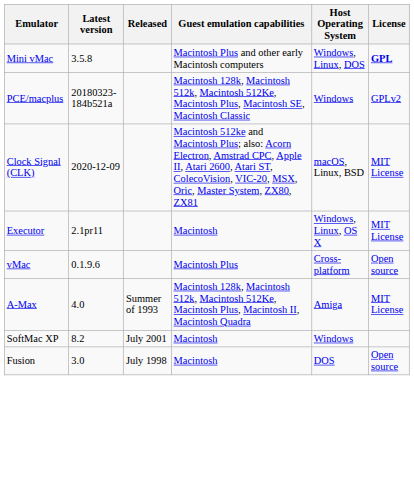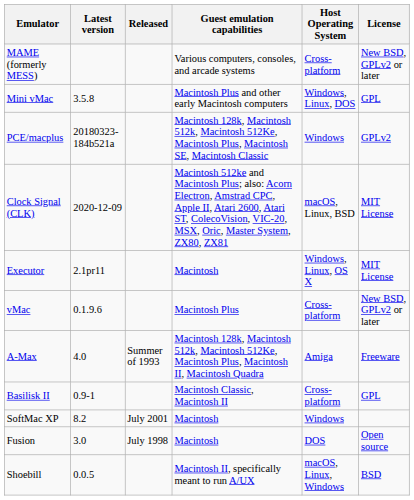+ row: MAME (formerly MESS) | Various computers, consoles, and arcade systems | Cross-platform | New BSD, GPLv2 or later
Mini vMac | License: bold -> normal
vMac | License: Open source -> New BSD, GPLv2 or later
A-Max | License: MIT License -> Freeware
+ row: Basilisk II | 0.9-1 | Macintosh Classic, Macintosh II | Cross-platform | GPL
+ row: Shoebill | 0.0.5 | Macintosh II, specifically meant to run A/UX | macOS, Linux, Windows | BSD
